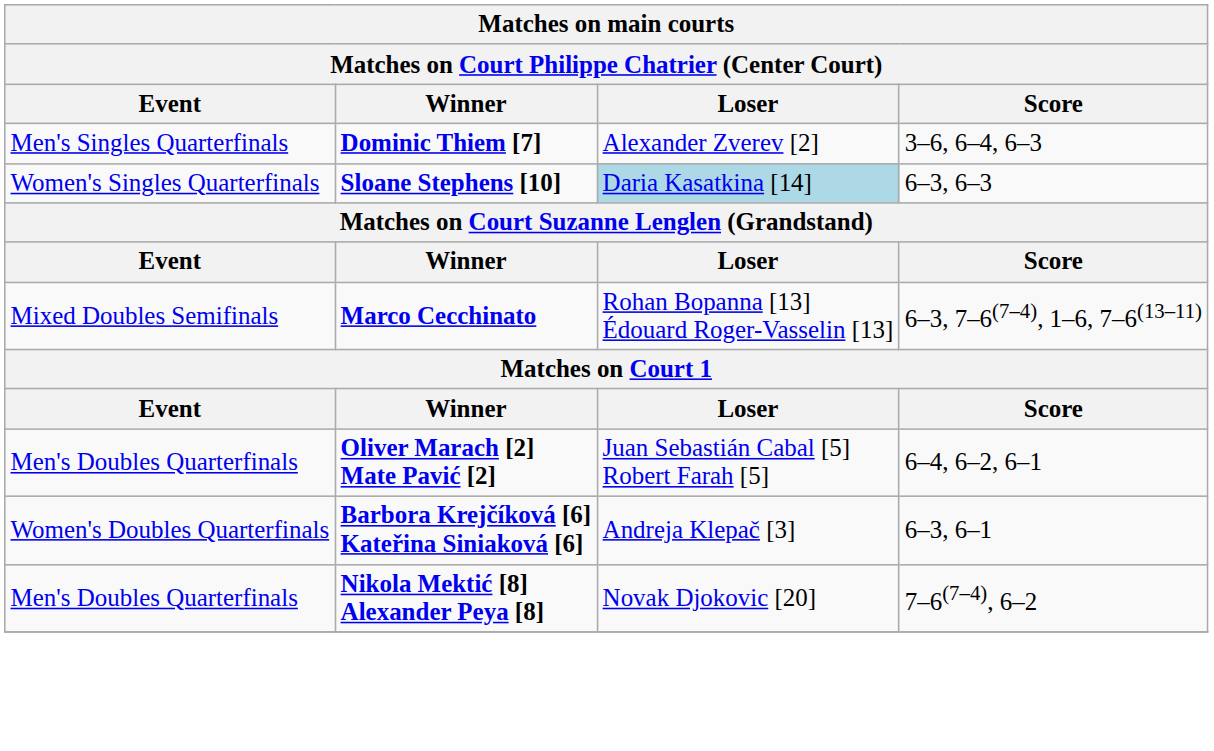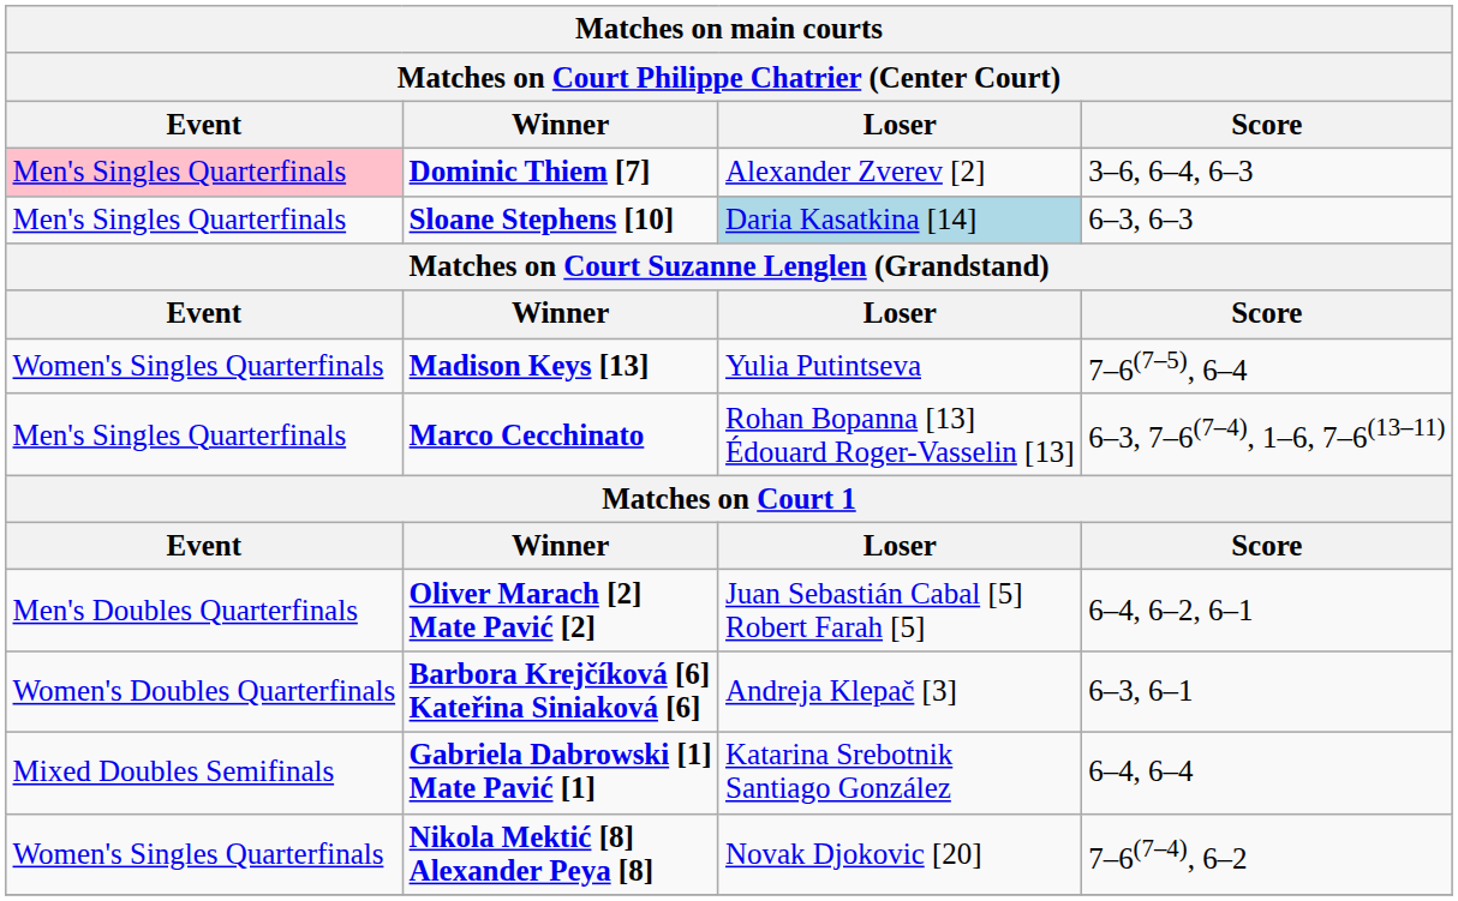Dominic Thiem [7] | Event: no background -> pink background
Sloane Stephens [10] | Event: Women's Singles Quarterfinals -> Men's Singles Quarterfinals
+ row: Women's Singles Quarterfinals | Madison Keys [13] | Yulia Putintseva | 7–6(7–5), 6–4
Marco Cecchinato | Event: Mixed Doubles Semifinals -> Men's Singles Quarterfinals
+ row: Mixed Doubles Semifinals | Gabriela Dabrowski [1] Mate Pavić [1] | Katarina Srebotnik Santiago González | 6–4, 6–4
Nikola Mektić [8] Alexander Peya [8] | Event: Men's Doubles Quarterfinals -> Women's Singles Quarterfinals
